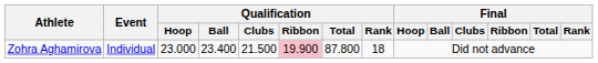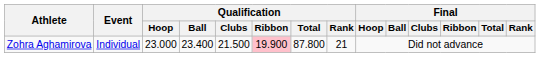Zohra Aghamirova | Qualification / Rank: 18 -> 21
